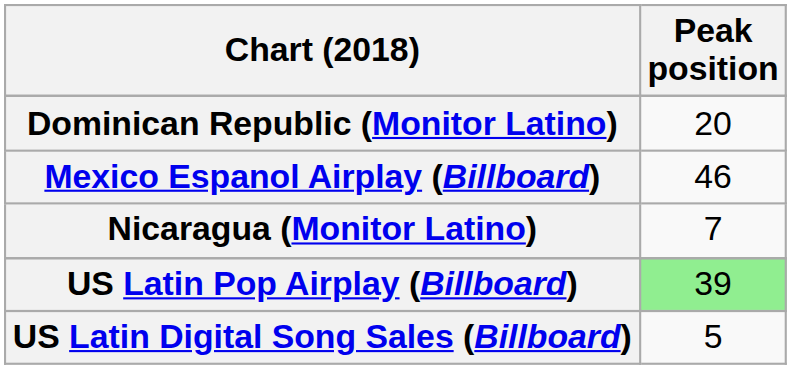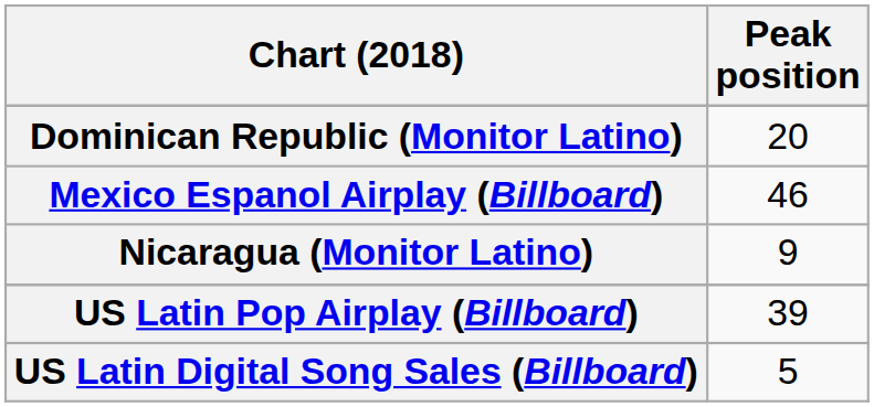Nicaragua (Monitor Latino) | Peak position: 7 -> 9
US Latin Pop Airplay (Billboard) | Peak position: lightgreen background -> no background
